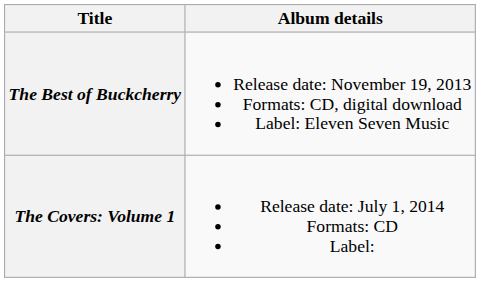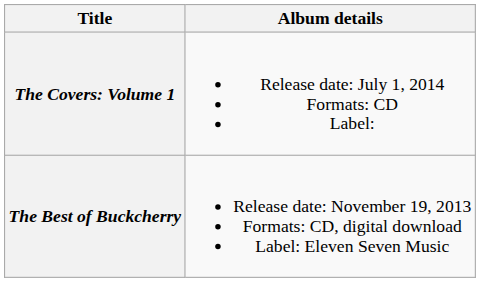rows swapped: The Best of Buckcherry <-> The Covers: Volume 1
